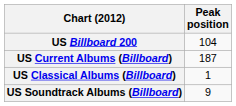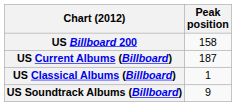US Billboard 200 | Peak position: 104 -> 158
